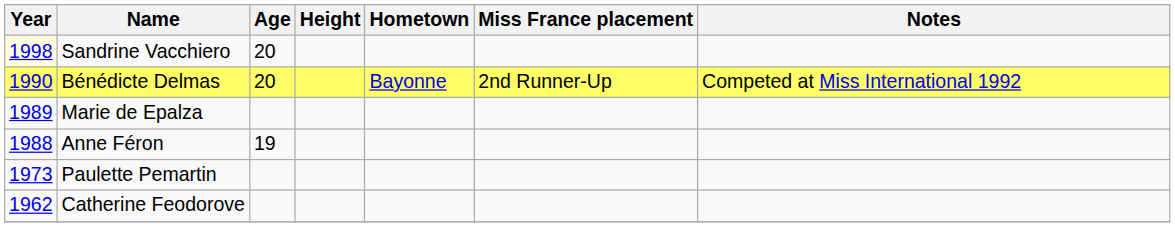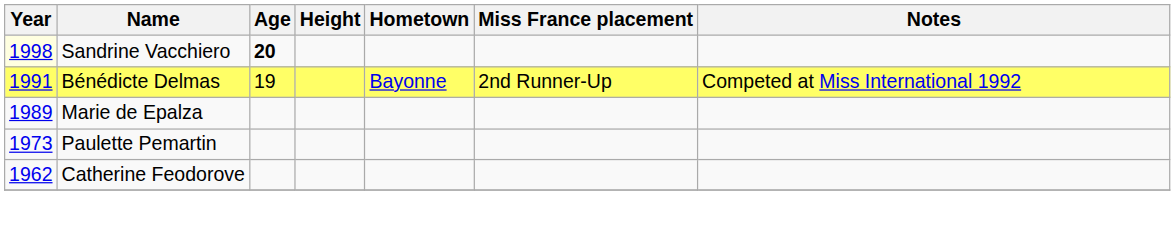Sandrine Vacchiero | Age: normal -> bold
Bénédicte Delmas | Year: 1990 -> 1991
Bénédicte Delmas | Age: 20 -> 19
- row: 1988 | Anne Féron | 19
